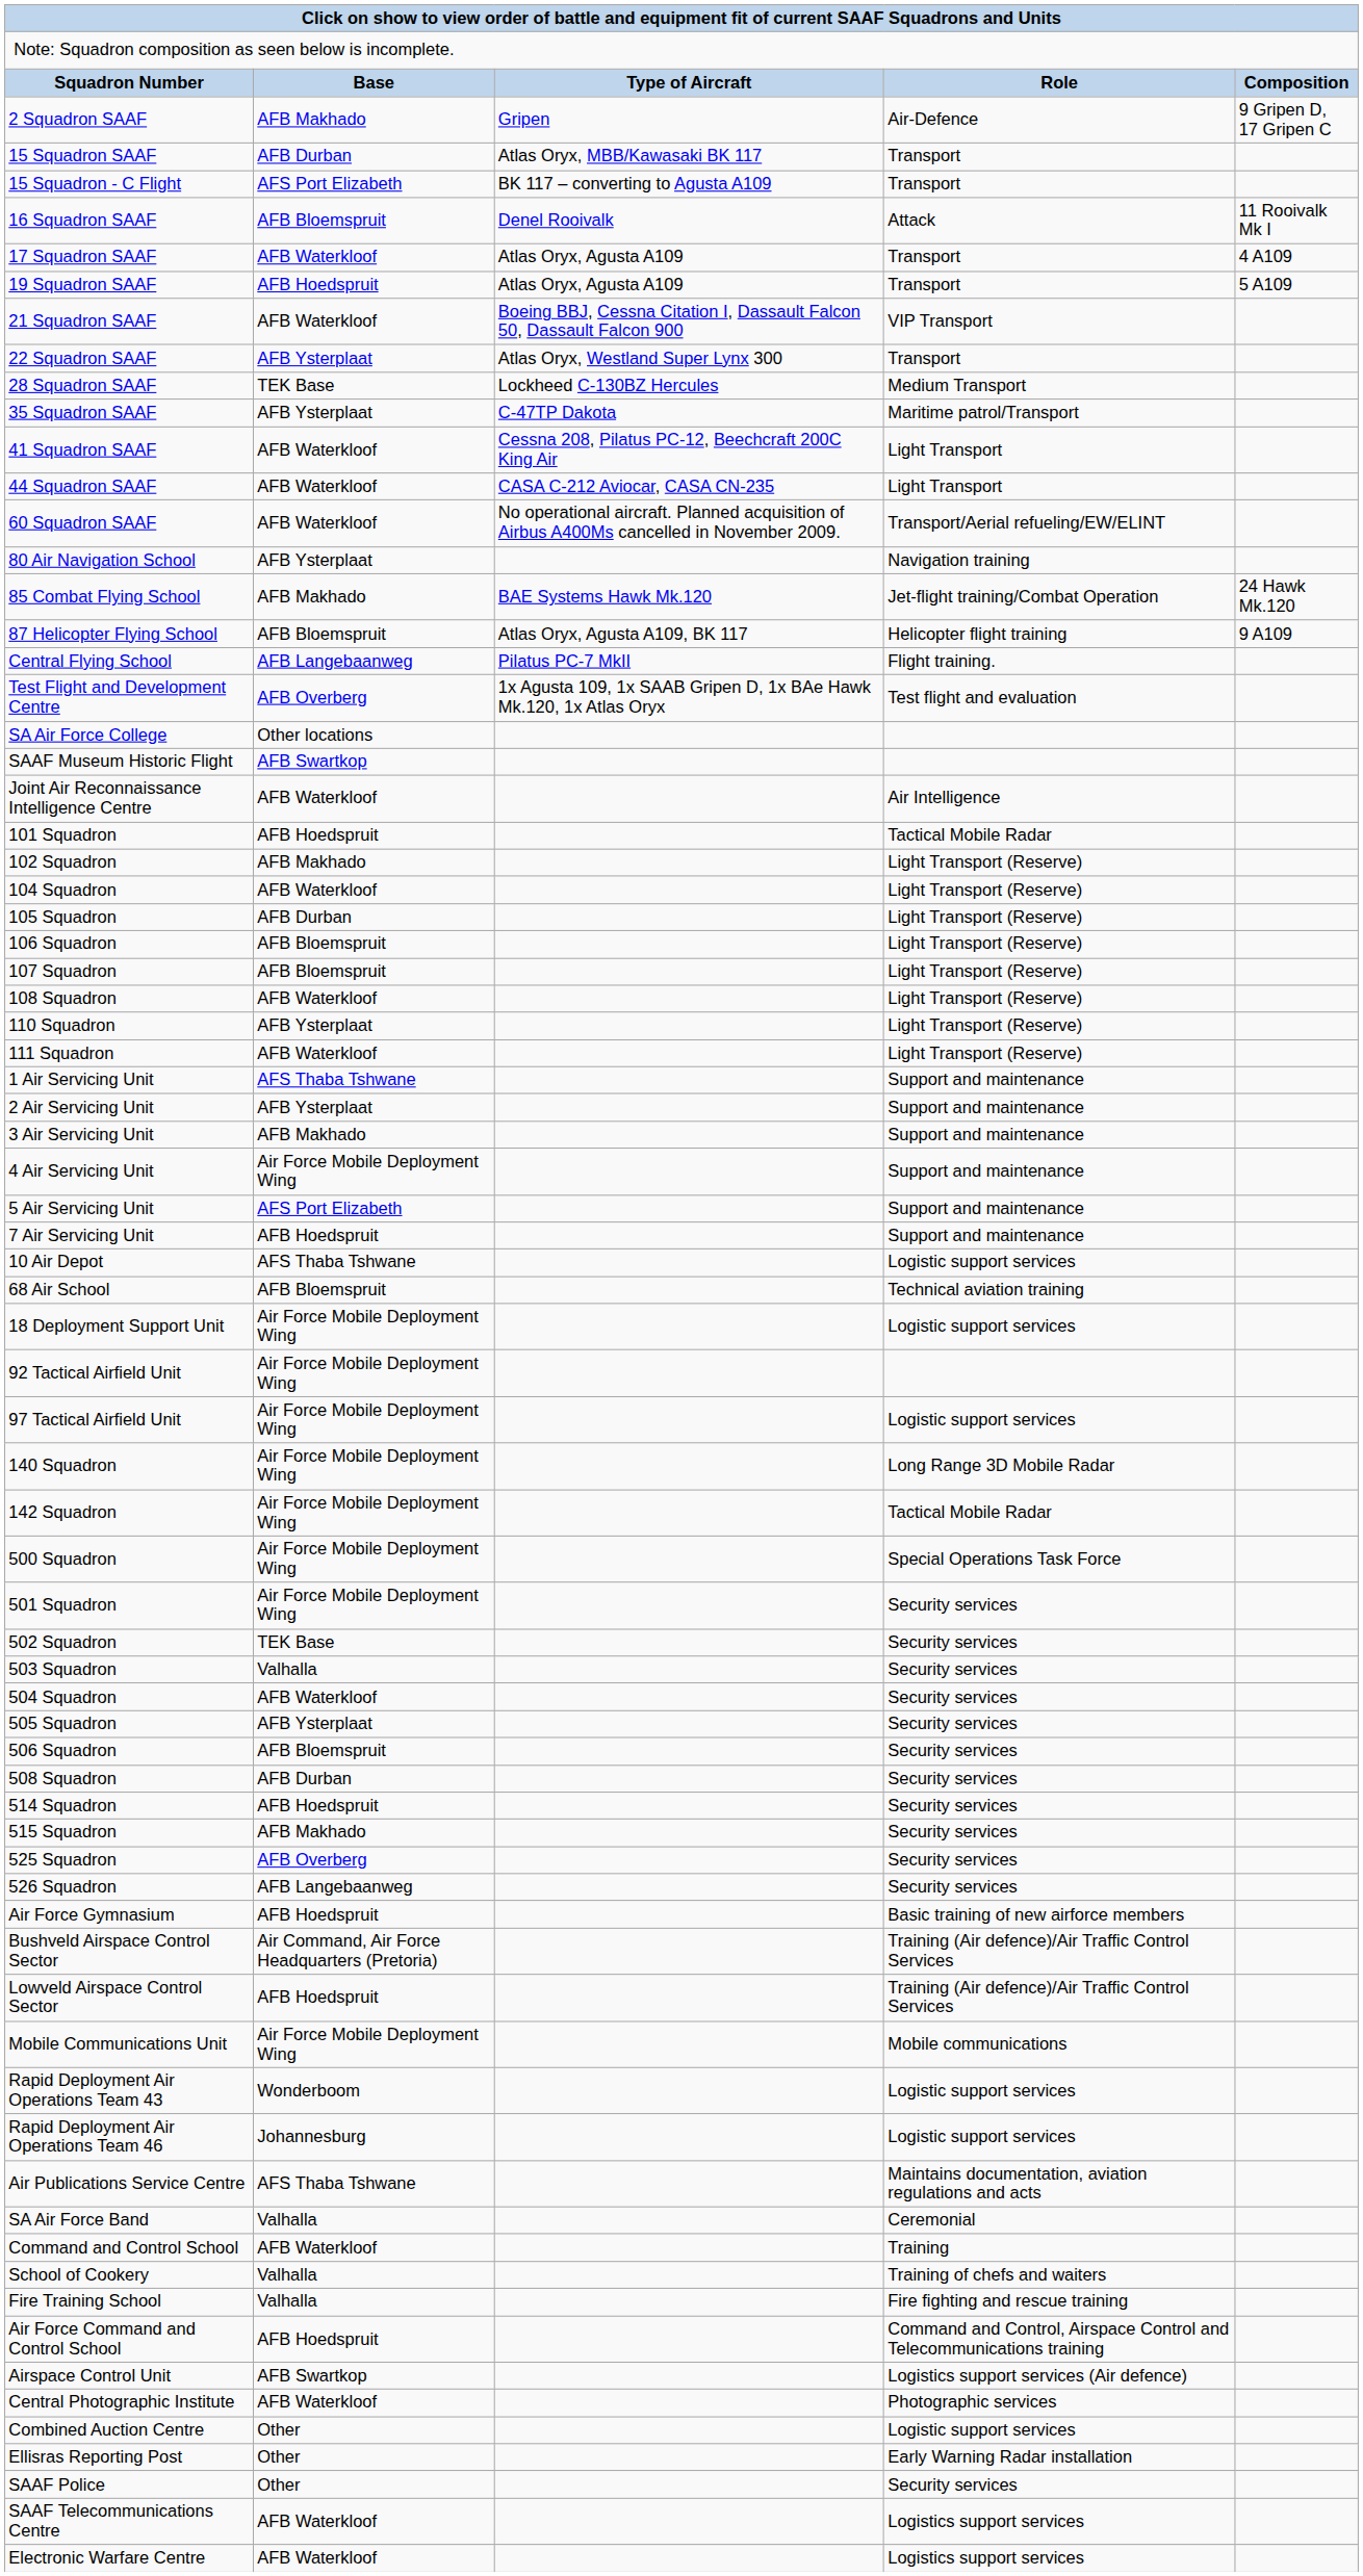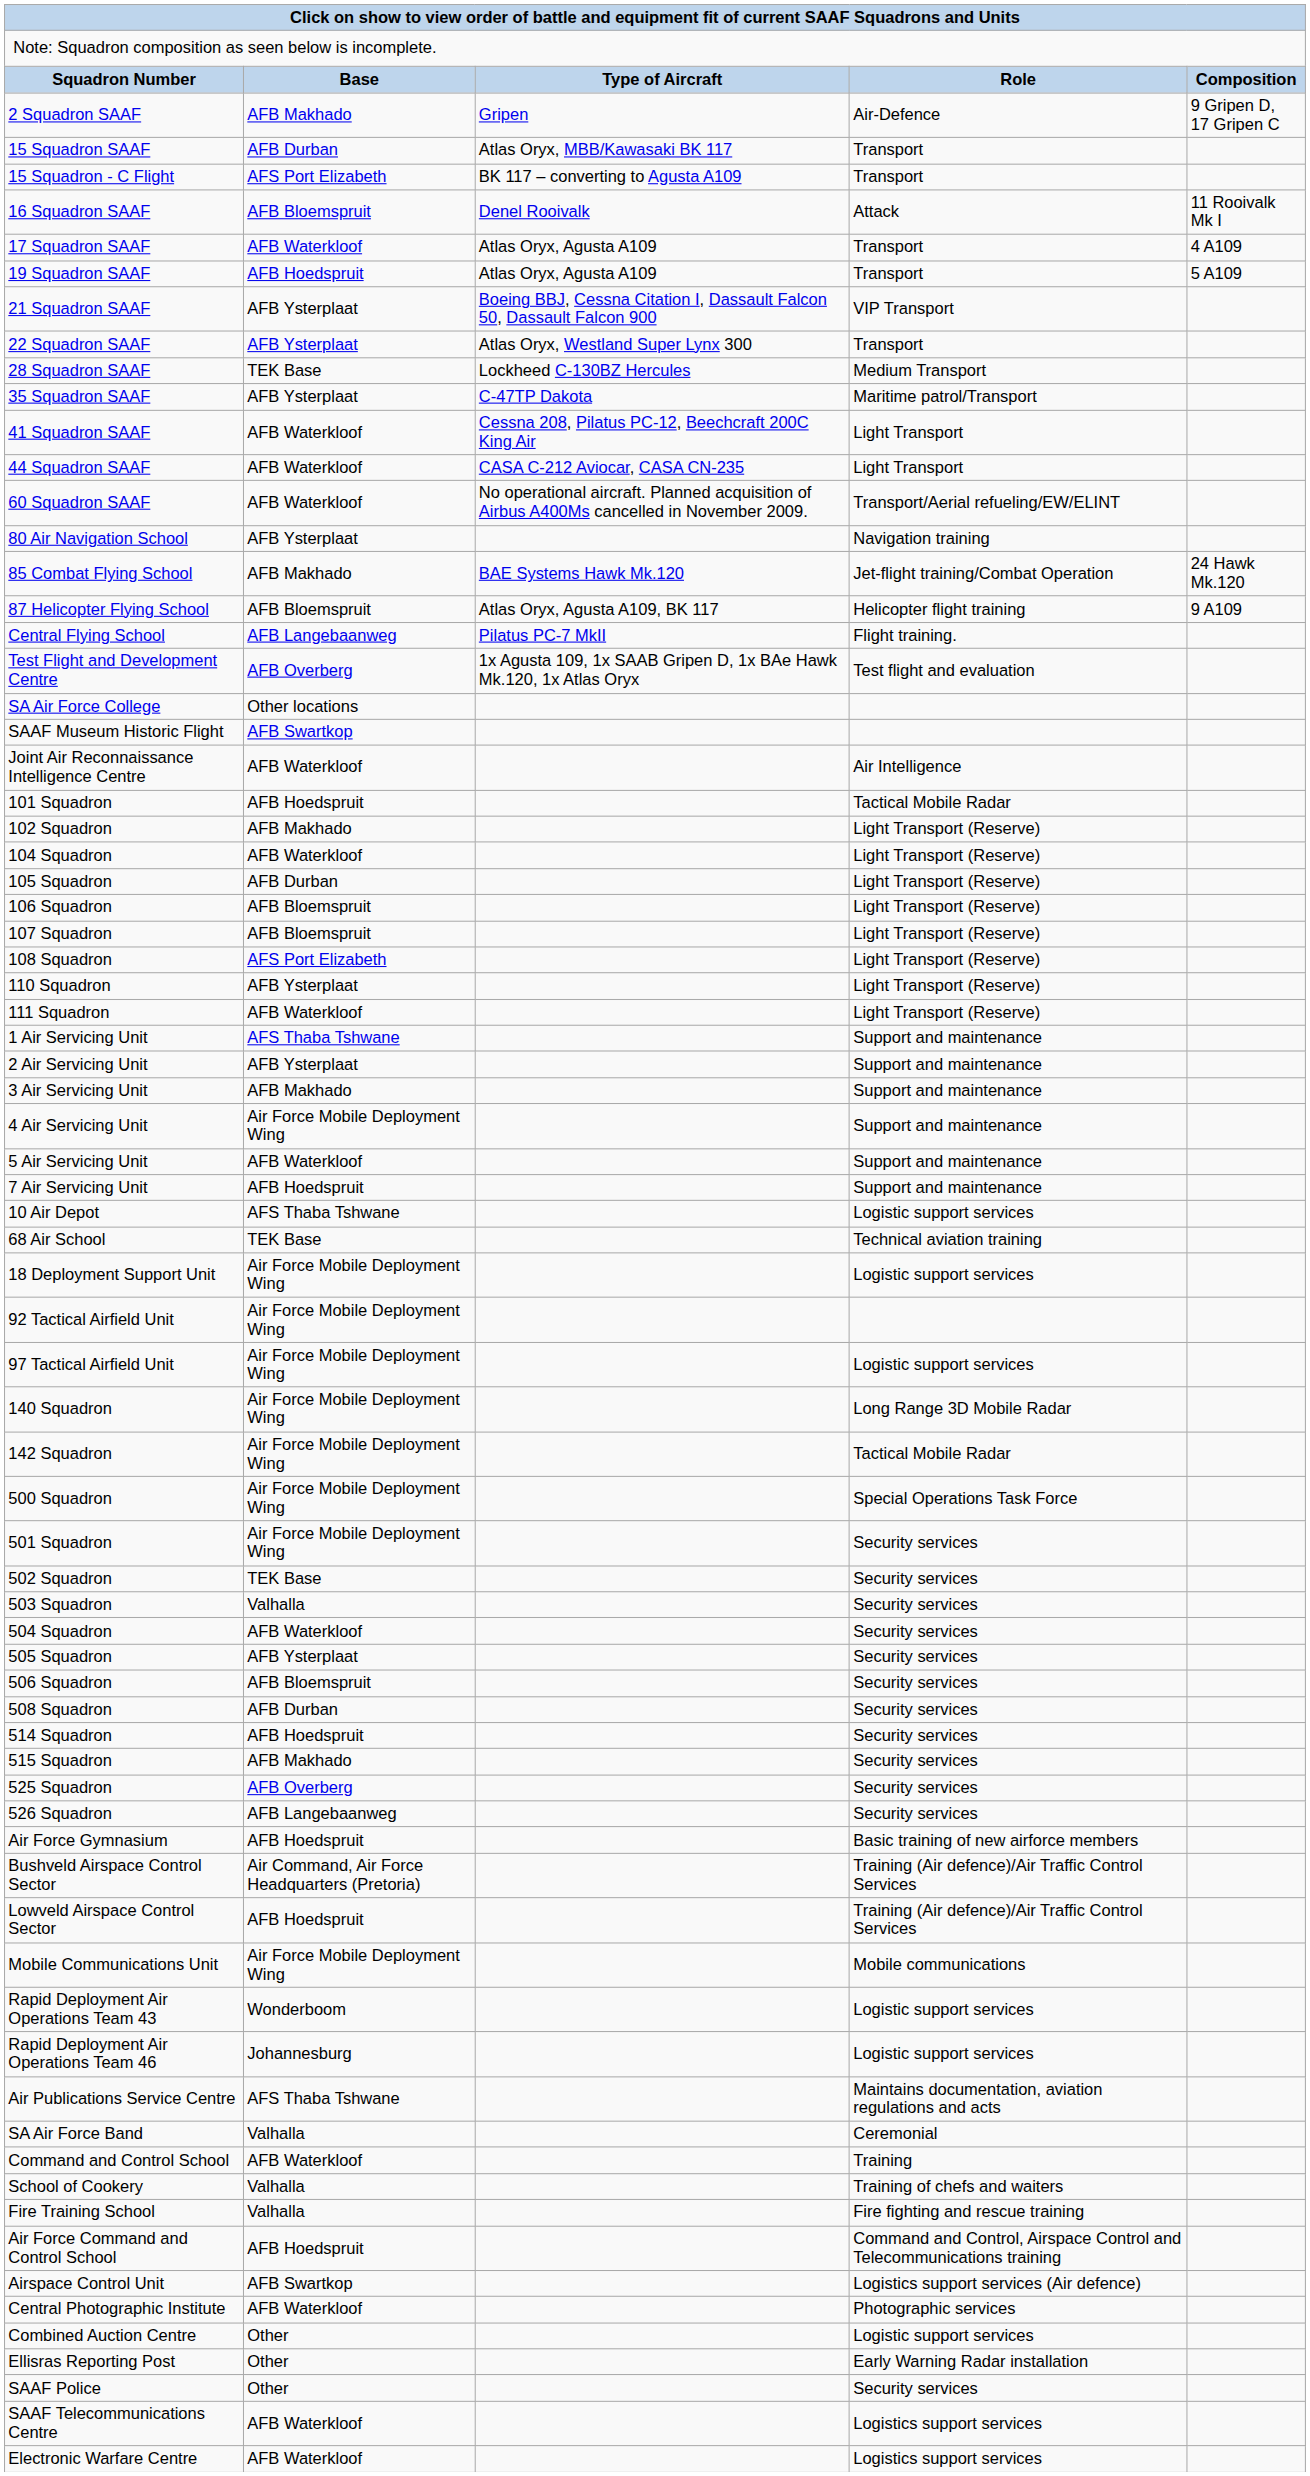21 Squadron SAAF | column 2: AFB Waterkloof -> AFB Ysterplaat
108 Squadron | column 2: AFB Waterkloof -> AFS Port Elizabeth
5 Air Servicing Unit | column 2: AFS Port Elizabeth -> AFB Waterkloof
68 Air School | column 2: AFB Bloemspruit -> TEK Base
